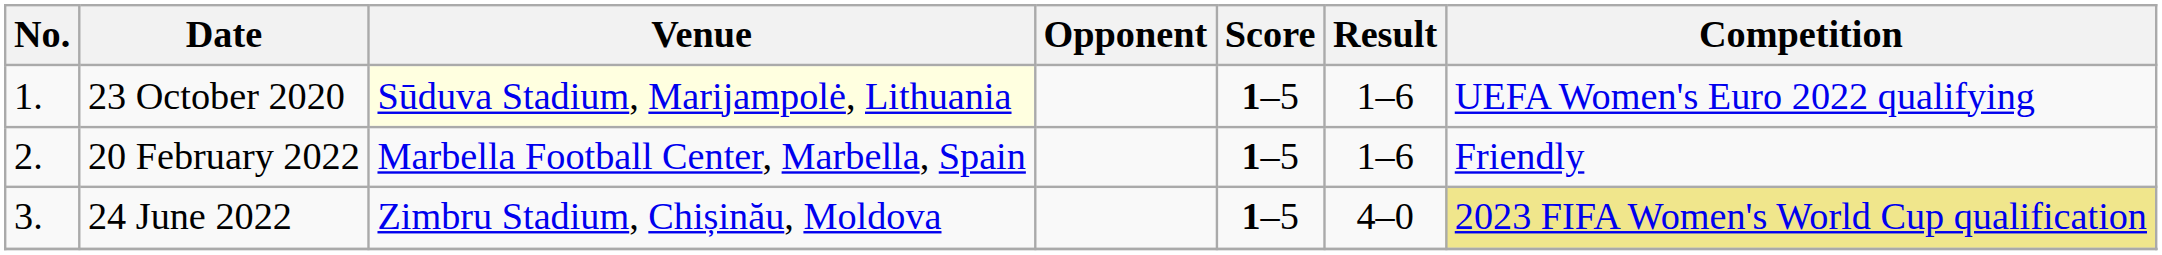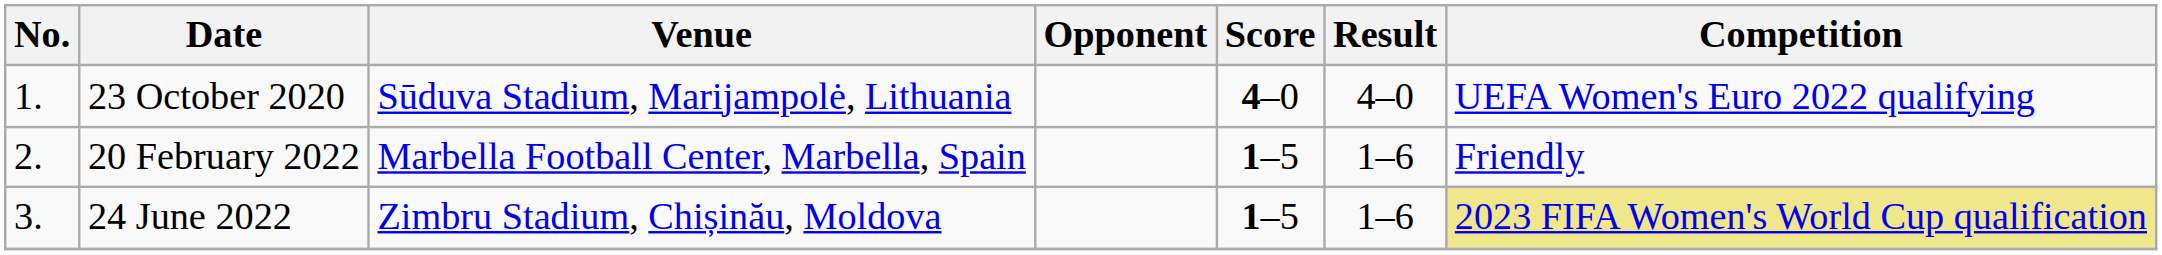23 October 2020 | Venue: lightyellow background -> no background
23 October 2020 | Score: 1–5 -> 4–0
23 October 2020 | Result: 1–6 -> 4–0
24 June 2022 | Result: 4–0 -> 1–6
